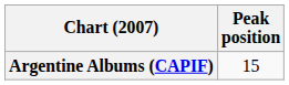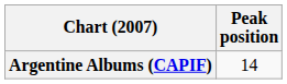Argentine Albums (CAPIF) | Peak position: 15 -> 14
